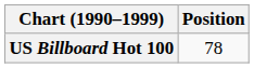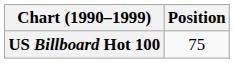US Billboard Hot 100 | Position: 78 -> 75
